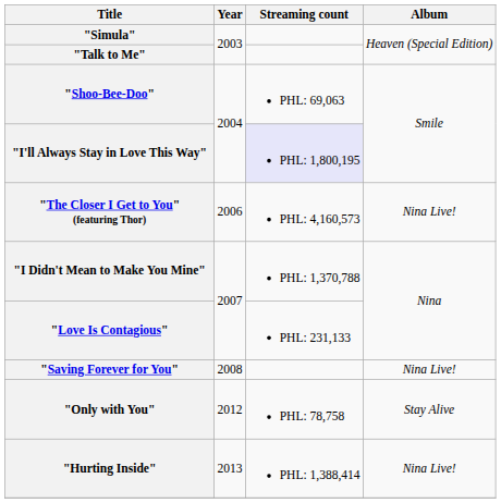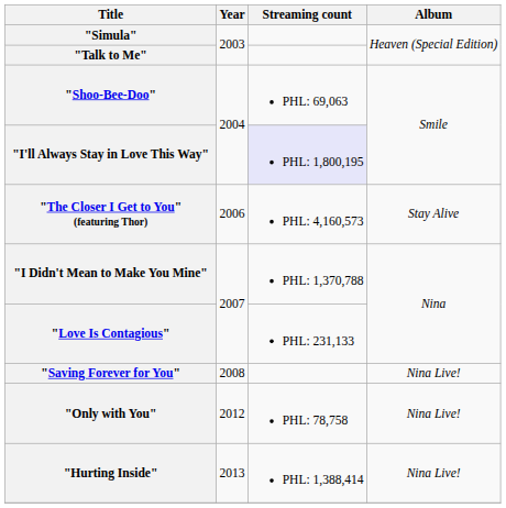"The Closer I Get to You" (featuring Thor) | Album: Nina Live! -> Stay Alive
"Only with You" | Album: Stay Alive -> Nina Live!
